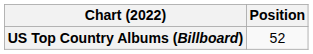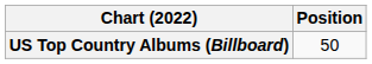US Top Country Albums (Billboard) | Position: 52 -> 50
